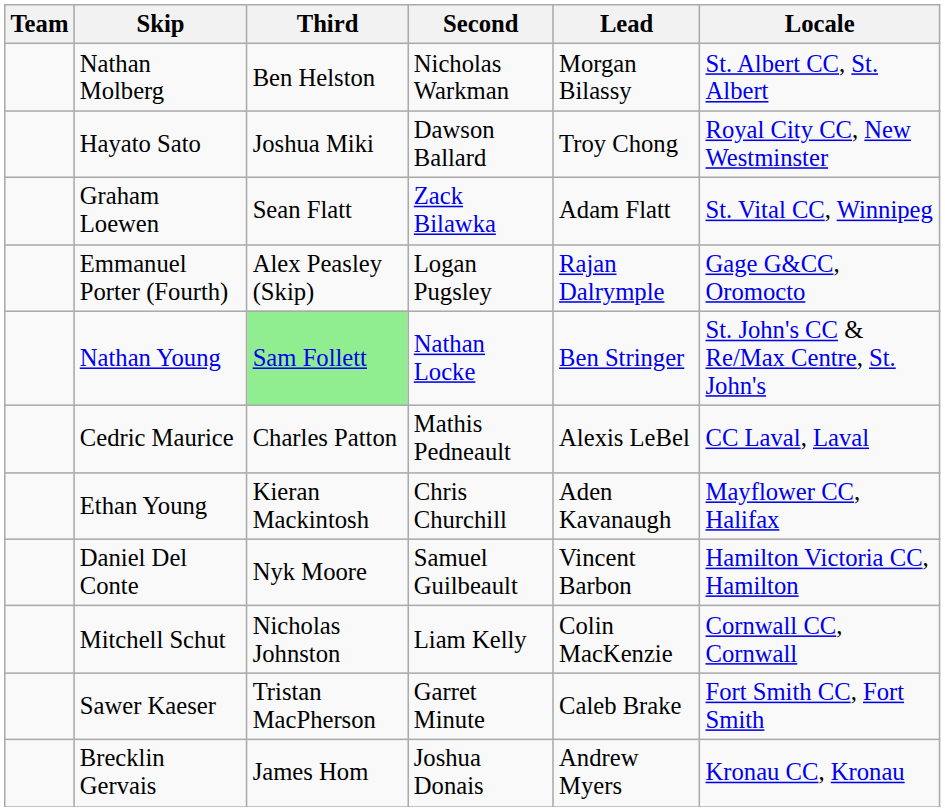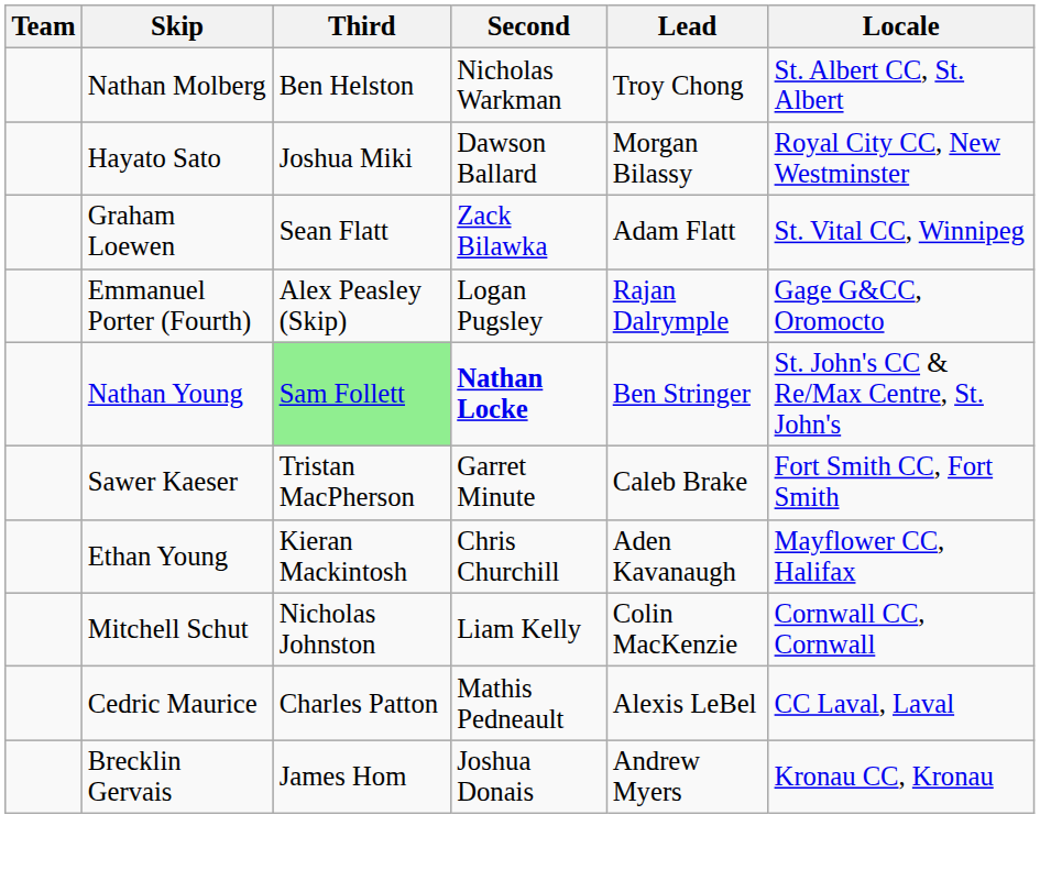Nathan Molberg | Lead: Morgan Bilassy -> Troy Chong
Hayato Sato | Lead: Troy Chong -> Morgan Bilassy
Nathan Young | Second: normal -> bold
rows swapped: Sawer Kaeser <-> Cedric Maurice
- row: Daniel Del Conte | Nyk Moore | Samuel Guilbeault | Vincent Barbon | Hamilton Victoria CC, Hamilton
